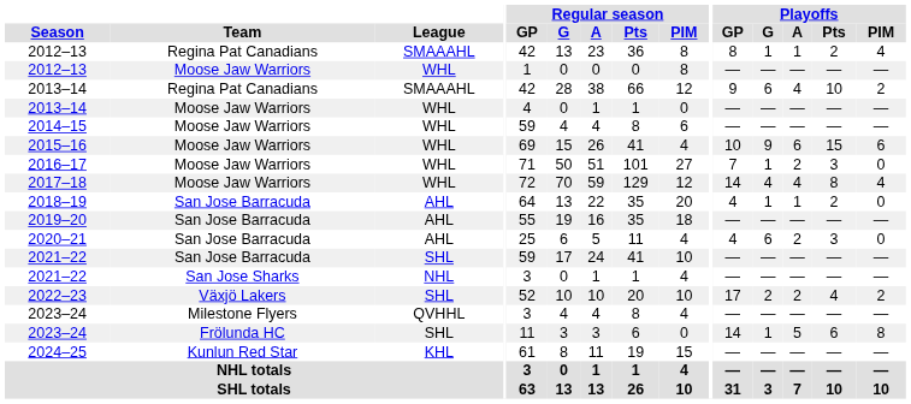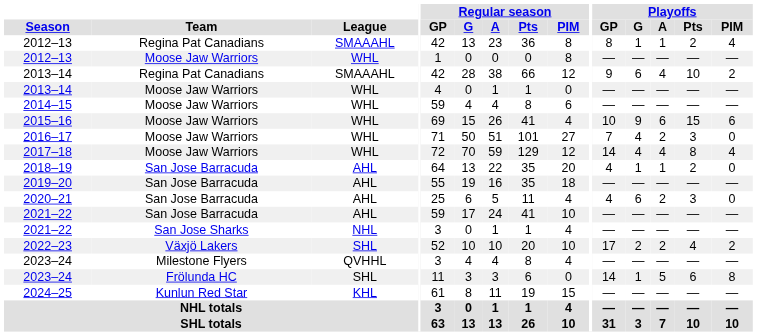2016–17 | Playoffs / G: 1 -> 4
2021–22 / San Jose Barracuda | League: SHL -> AHL
